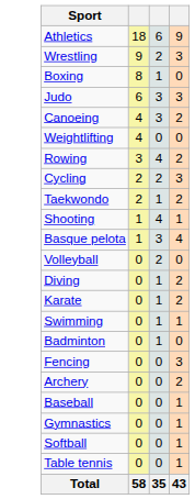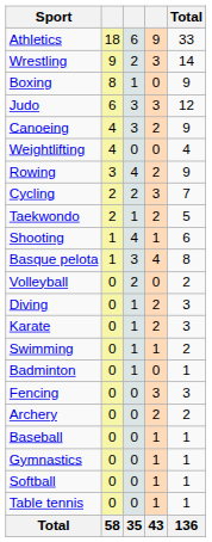+ column: Total | 33 | 14 | 9 | 12 | 9 | 4 | 9 | 7 | 5 | 6 | 8 | 2 | 3 | 3 | 2 | 1 | 3 | 2 | 1 | 1 | 1 | 1 | 136
